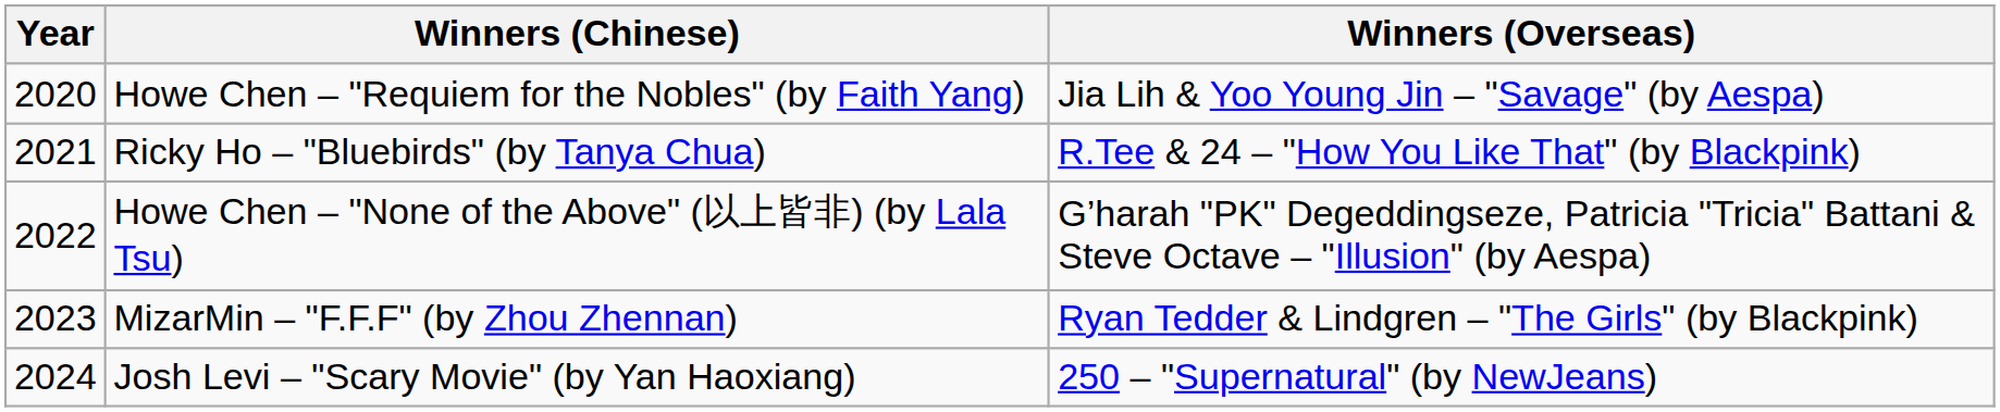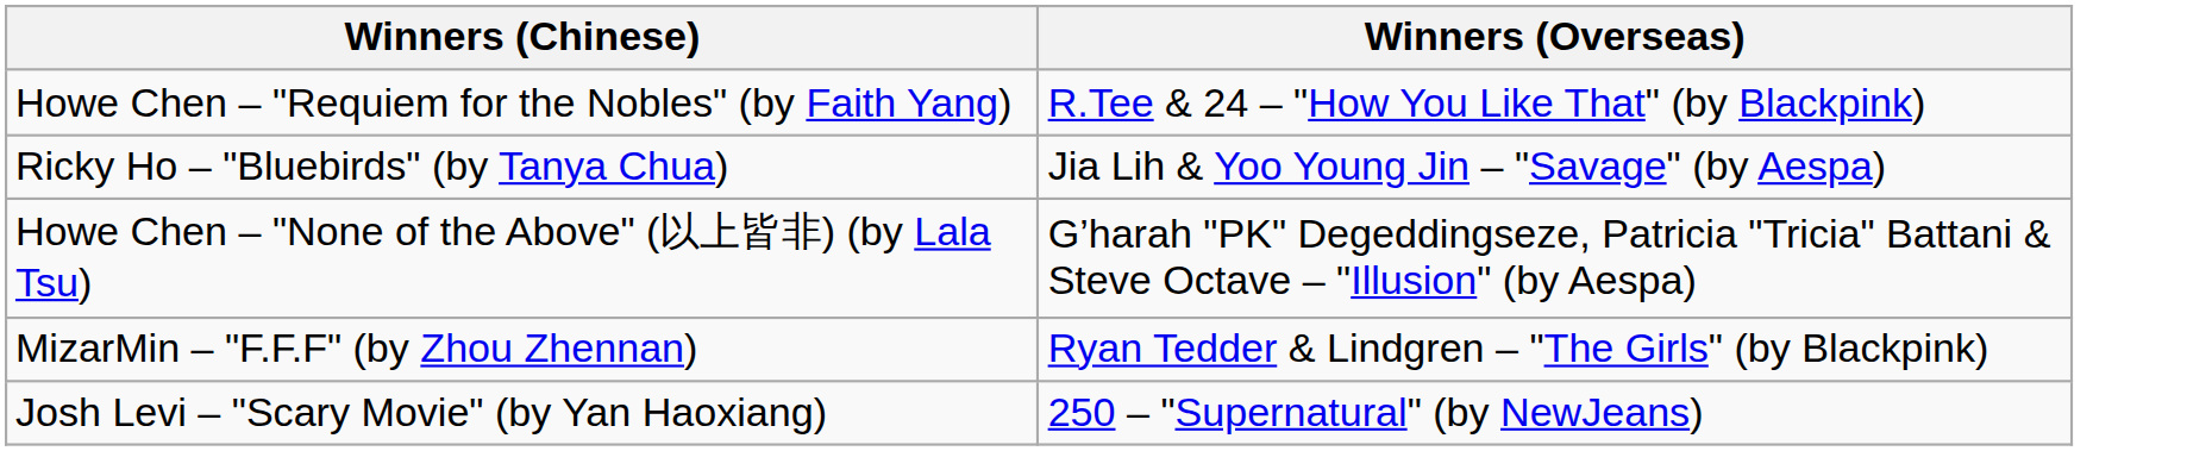- column: Year | 2020 | 2021 | 2022 | 2023 | 2024
Howe Chen – "Requiem for the Nobles" (by Faith Yang) | Winners (Overseas): Jia Lih & Yoo Young Jin – "Savage" (by Aespa) -> R.Tee & 24 – "How You Like That" (by Blackpink)
Ricky Ho – "Bluebirds" (by Tanya Chua) | Winners (Overseas): R.Tee & 24 – "How You Like That" (by Blackpink) -> Jia Lih & Yoo Young Jin – "Savage" (by Aespa)
